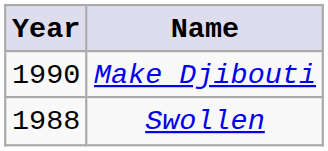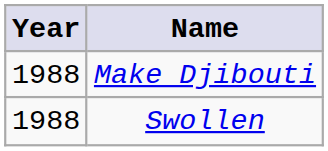Make Djibouti | Year: 1990 -> 1988
